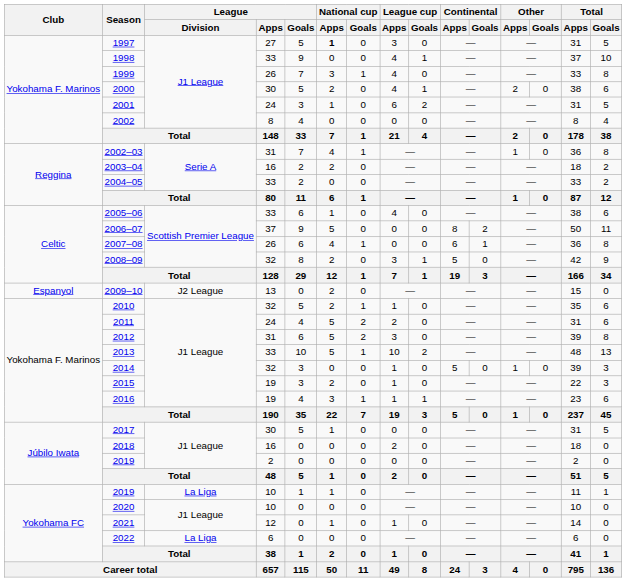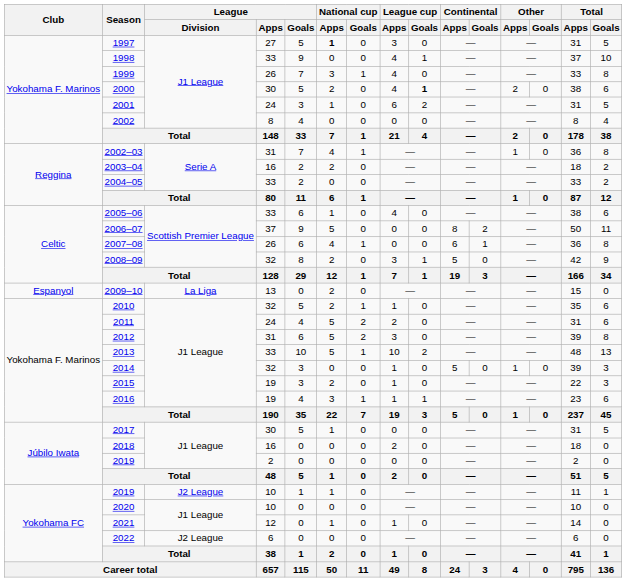2000 | League cup / Goals: normal -> bold
2009–10 | League / Division: J2 League -> La Liga
2019 / 10 | League / Division: La Liga -> J2 League
2022 | League / Division: La Liga -> J2 League
